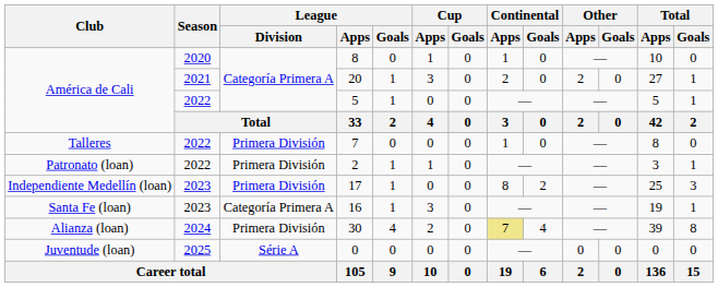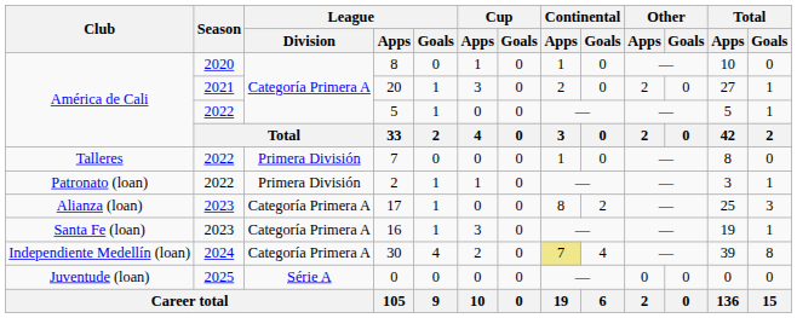17 | Club: Independiente Medellín (loan) -> Alianza (loan)
17 | League / Division: Primera División -> Categoría Primera A
30 | Club: Alianza (loan) -> Independiente Medellín (loan)
30 | League / Division: Primera División -> Categoría Primera A
